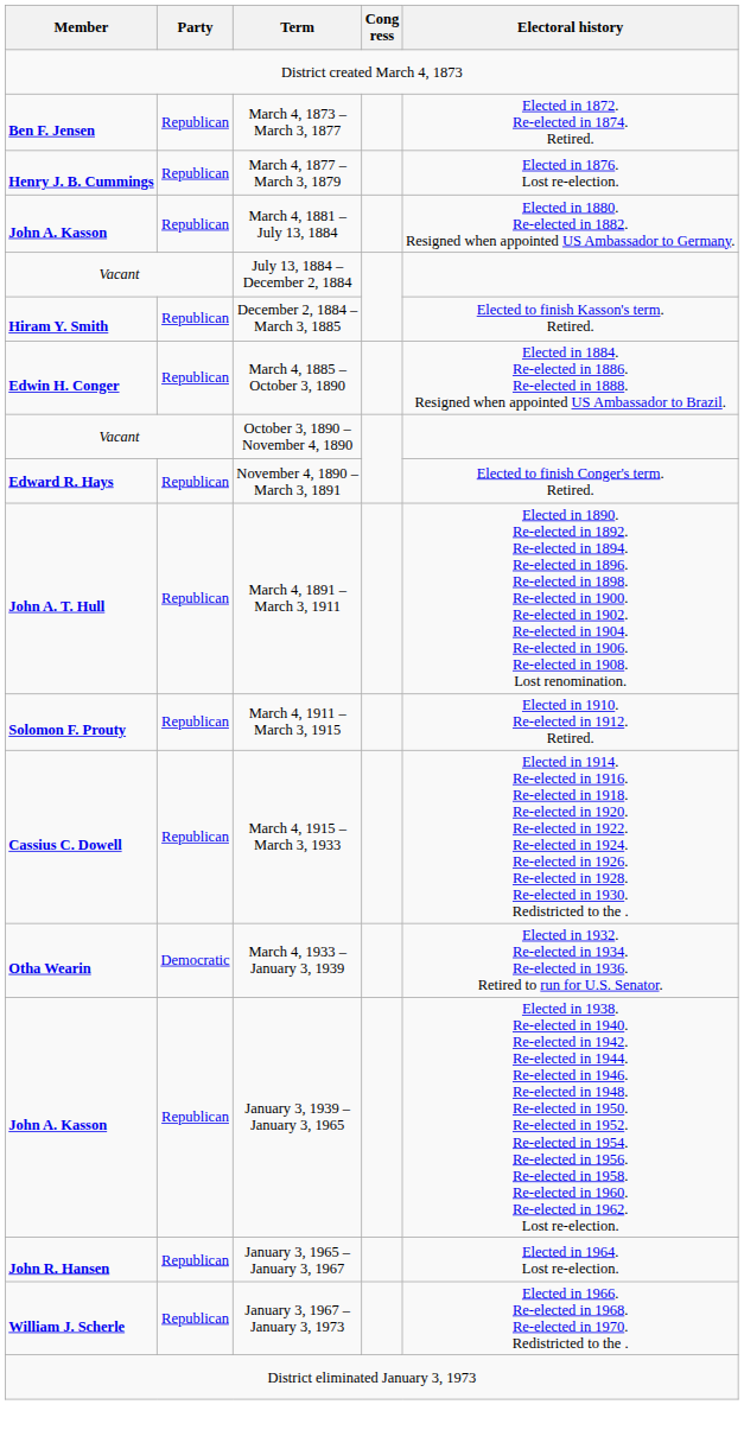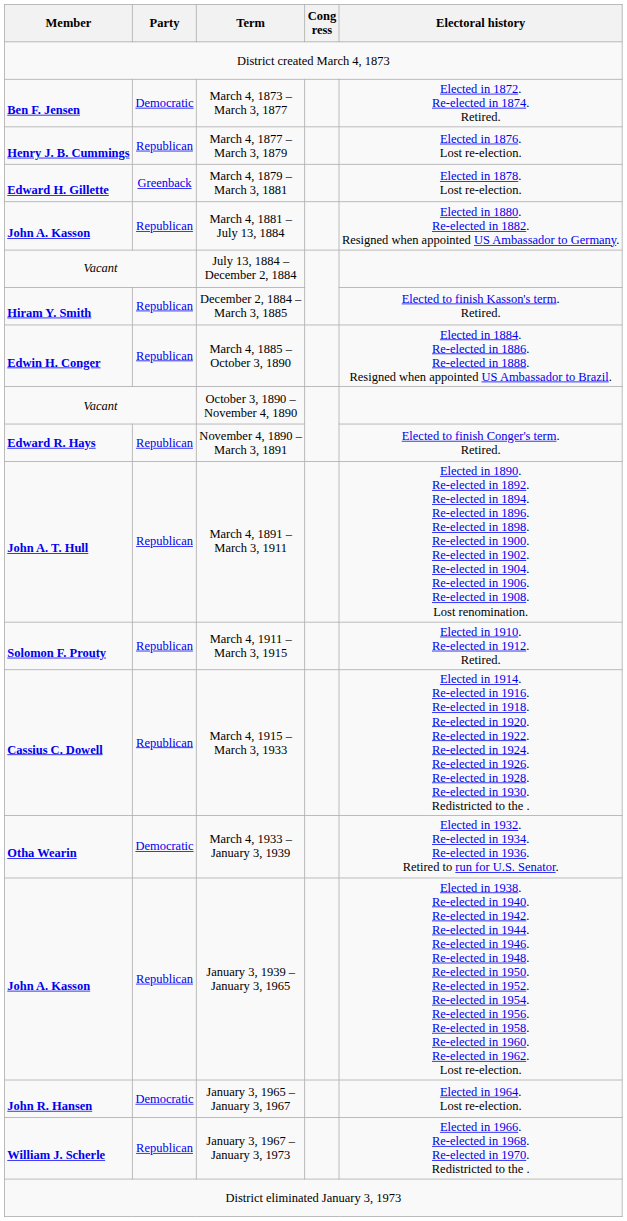March 4, 1873 – March 3, 1877 | Party: Republican -> Democratic
+ row: Edward H. Gillette | Greenback | March 4, 1879 – March 3, 1881 | Elected in 1878. Lost re-election.
January 3, 1965 – January 3, 1967 | Party: Republican -> Democratic
